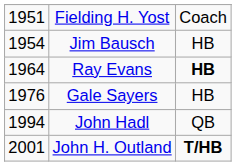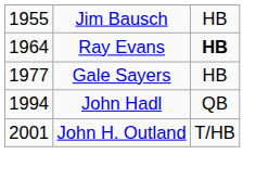- row: 1951 | Fielding H. Yost | Coach
Jim Bausch | column 1: 1954 -> 1955
Gale Sayers | column 1: 1976 -> 1977
John H. Outland | column 3: bold -> normal
